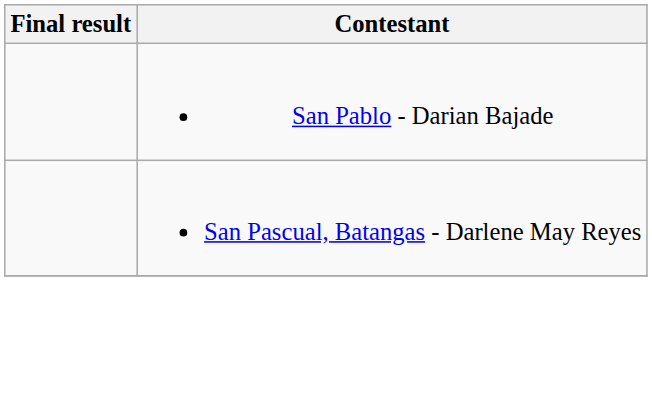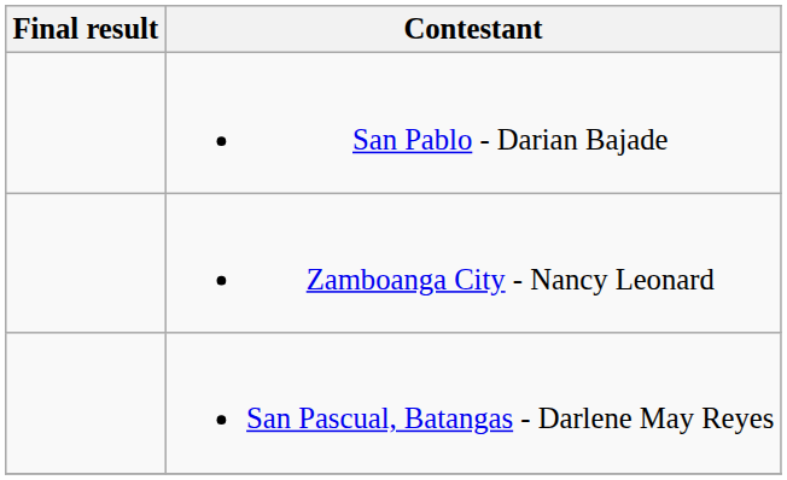+ row: Zamboanga City - Nancy Leonard
